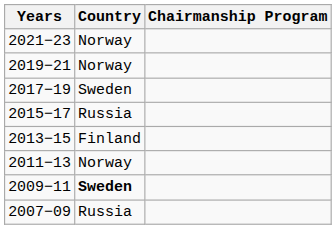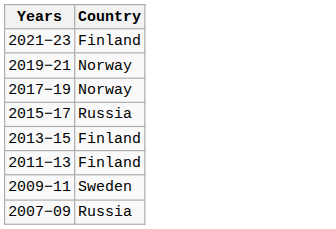- column: Chairmanship Program
2021−23 | Country: Norway -> Finland
2017−19 | Country: Sweden -> Norway
2011−13 | Country: Norway -> Finland
2009−11 | Country: bold -> normal
